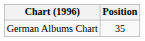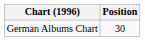German Albums Chart | Position: 35 -> 30
